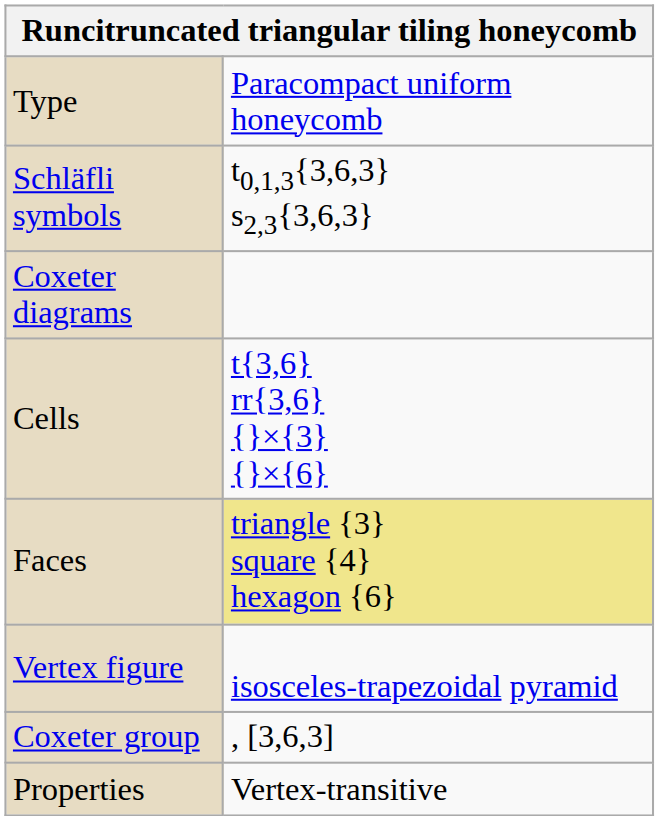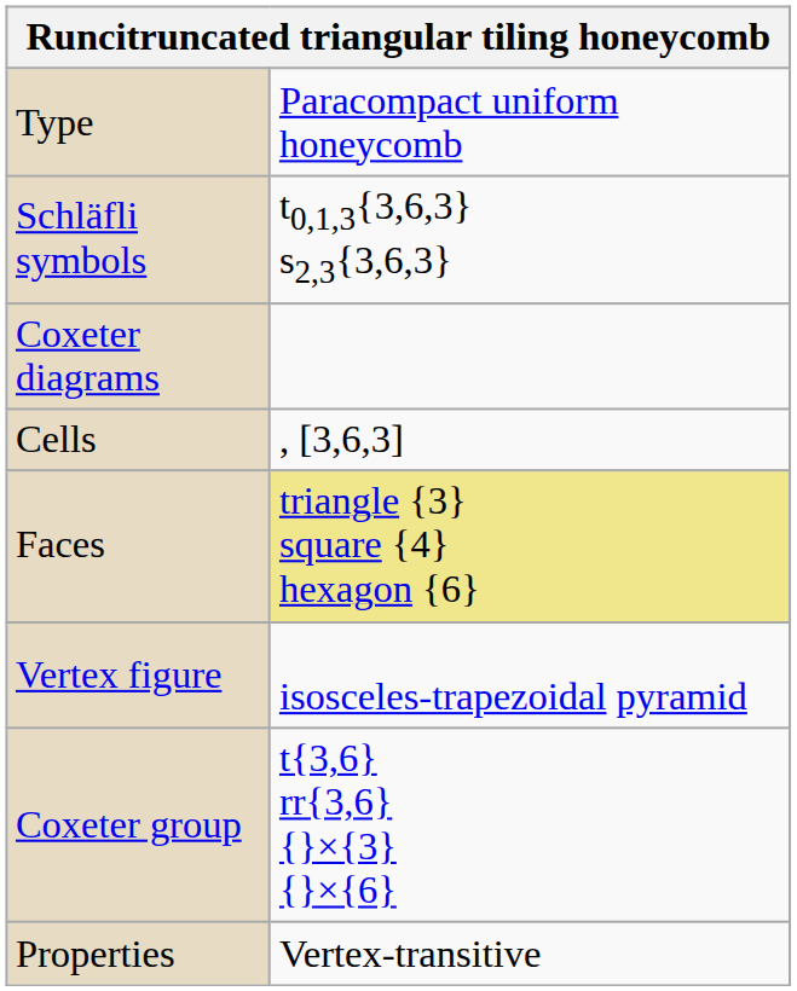Cells | column 2: t{3,6} rr{3,6} {}×{3} {}×{6} -> , [3,6,3]
Coxeter group | column 2: , [3,6,3] -> t{3,6} rr{3,6} {}×{3} {}×{6}
